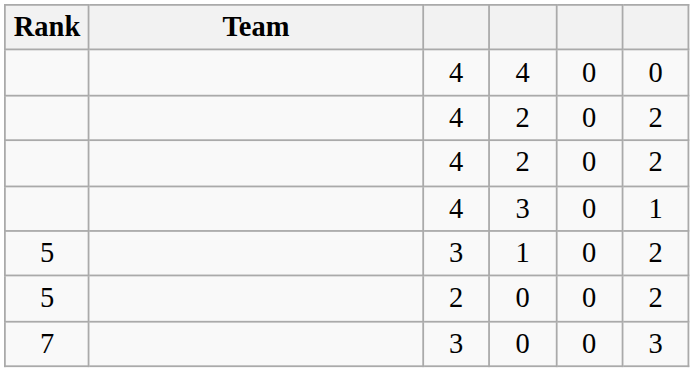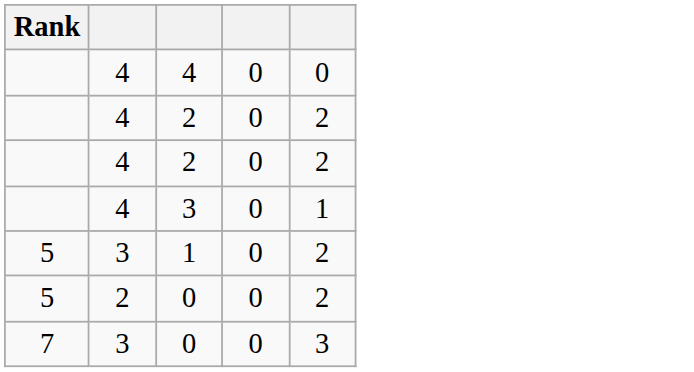- column: Team
